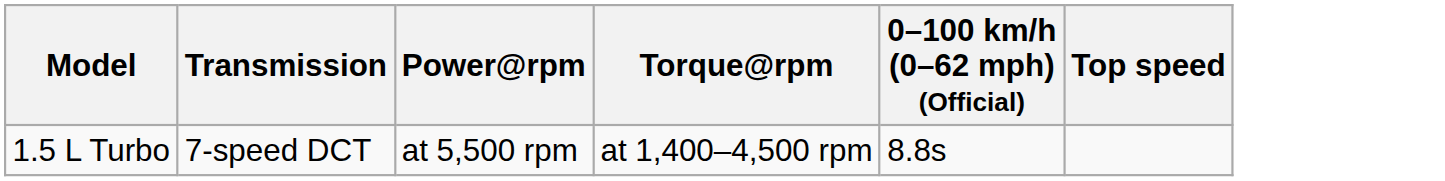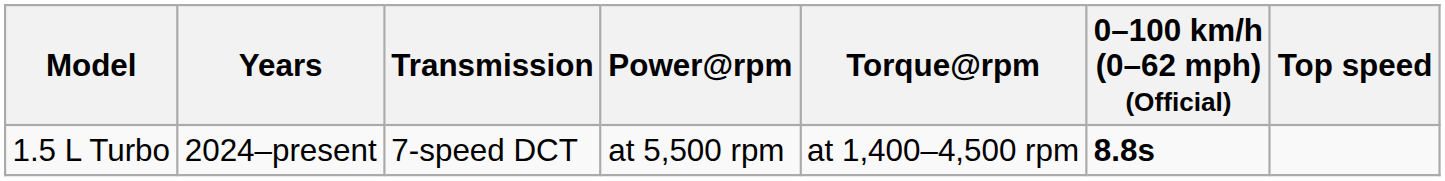+ column: Years | 2024–present
1.5 L Turbo | 0–100 km/h (0–62 mph) (Official): normal -> bold
